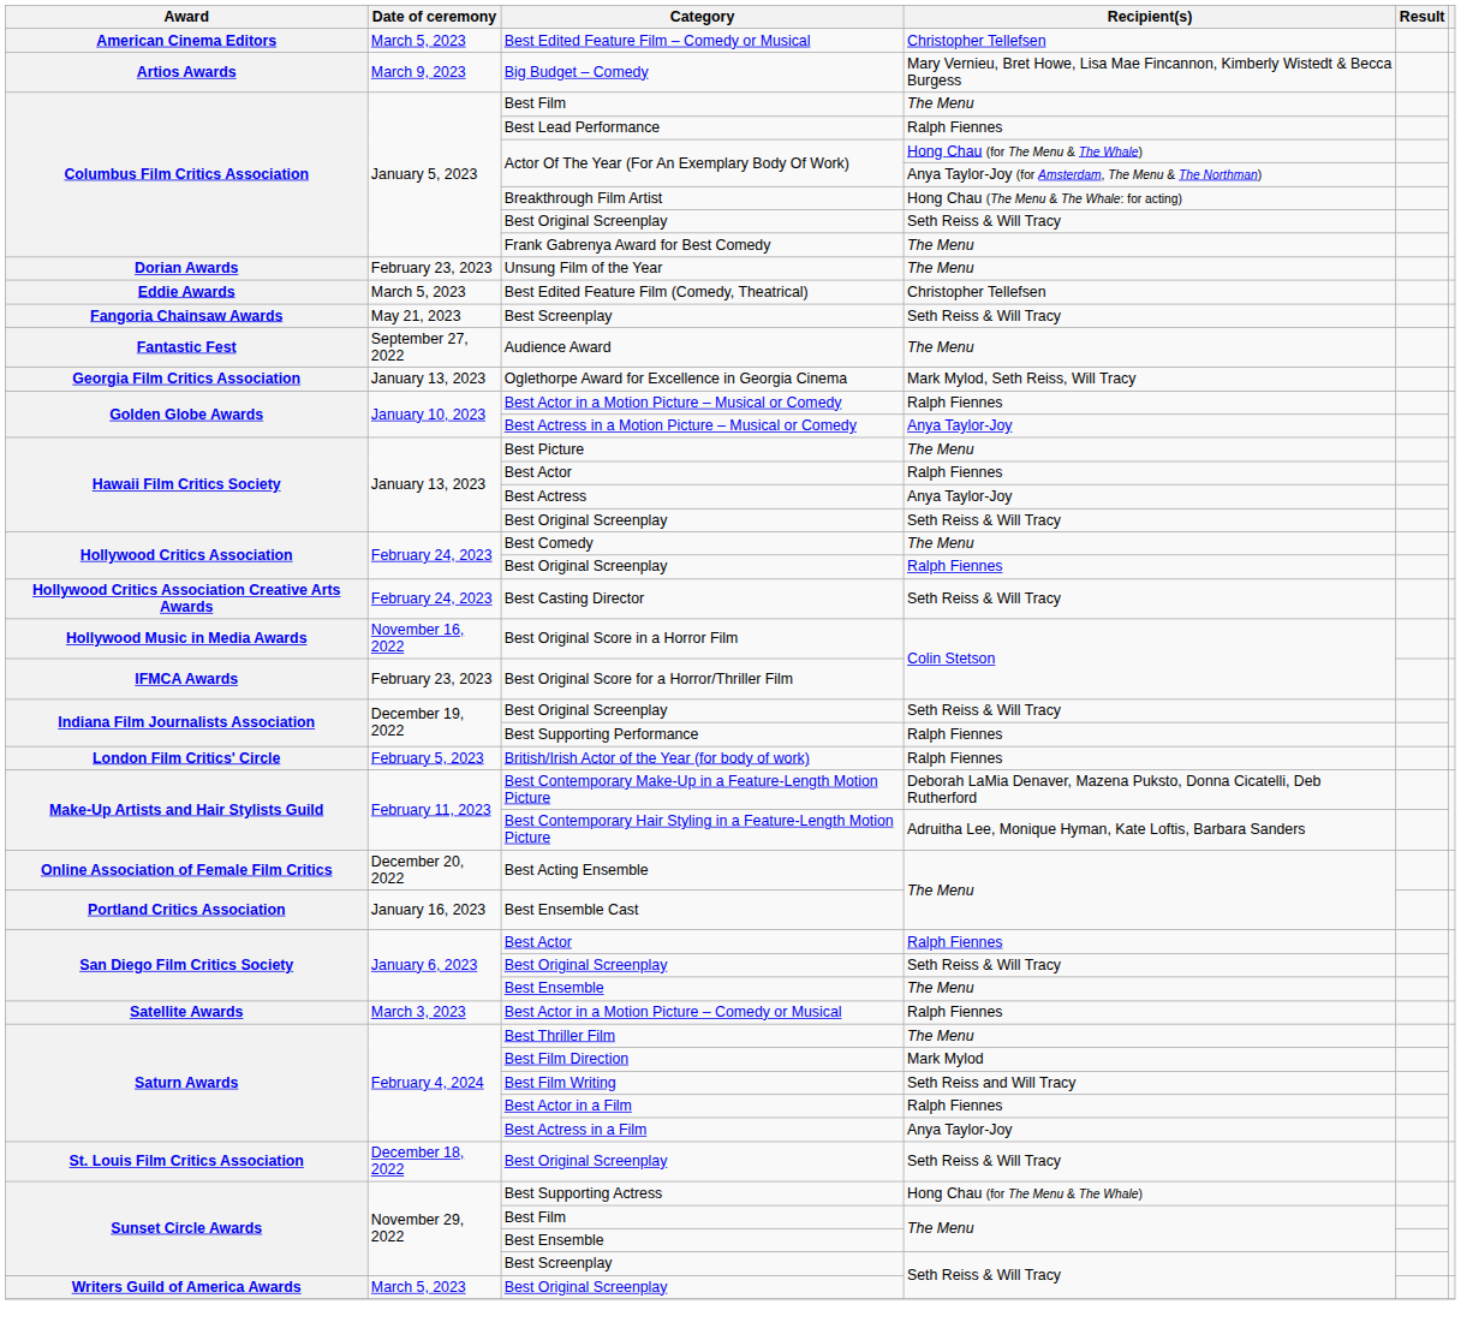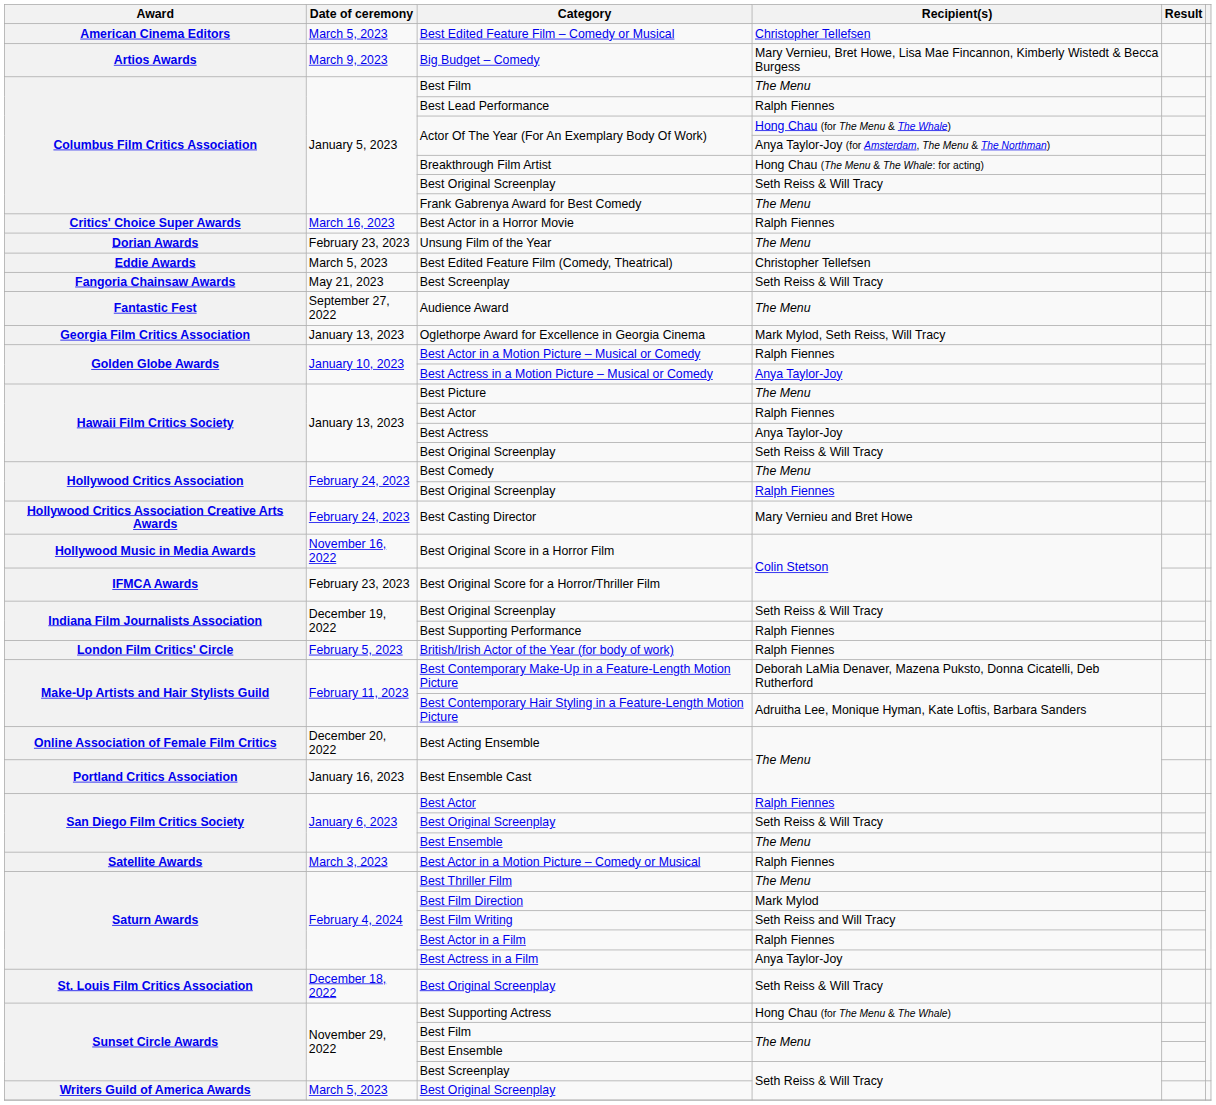+ row: Critics' Choice Super Awards | March 16, 2023 | Best Actor in a Horror Movie | Ralph Fiennes
Best Casting Director | Recipient(s): Seth Reiss & Will Tracy -> Mary Vernieu and Bret Howe
